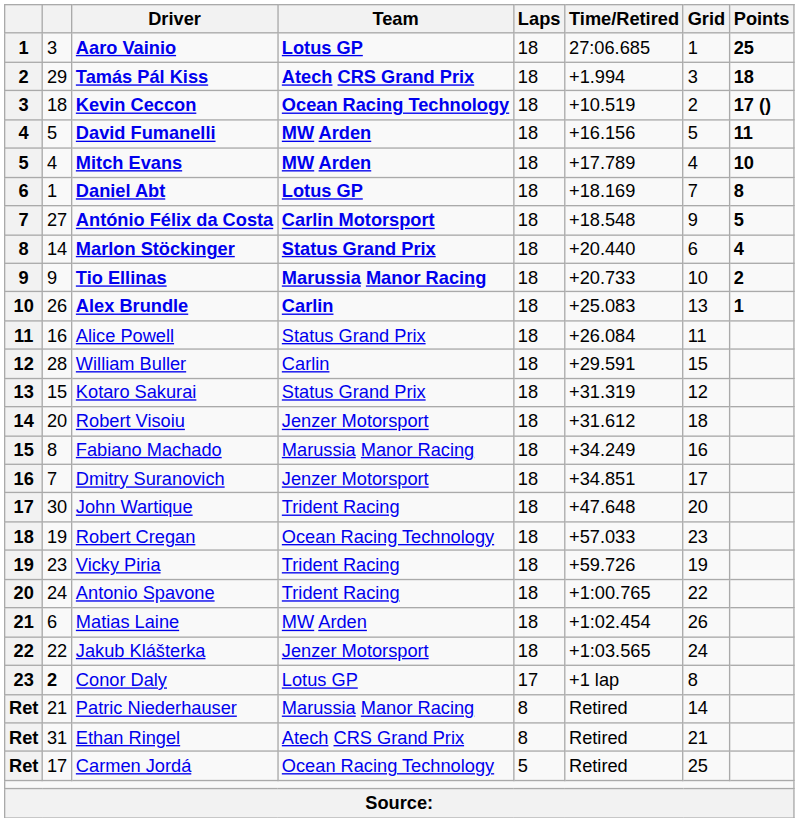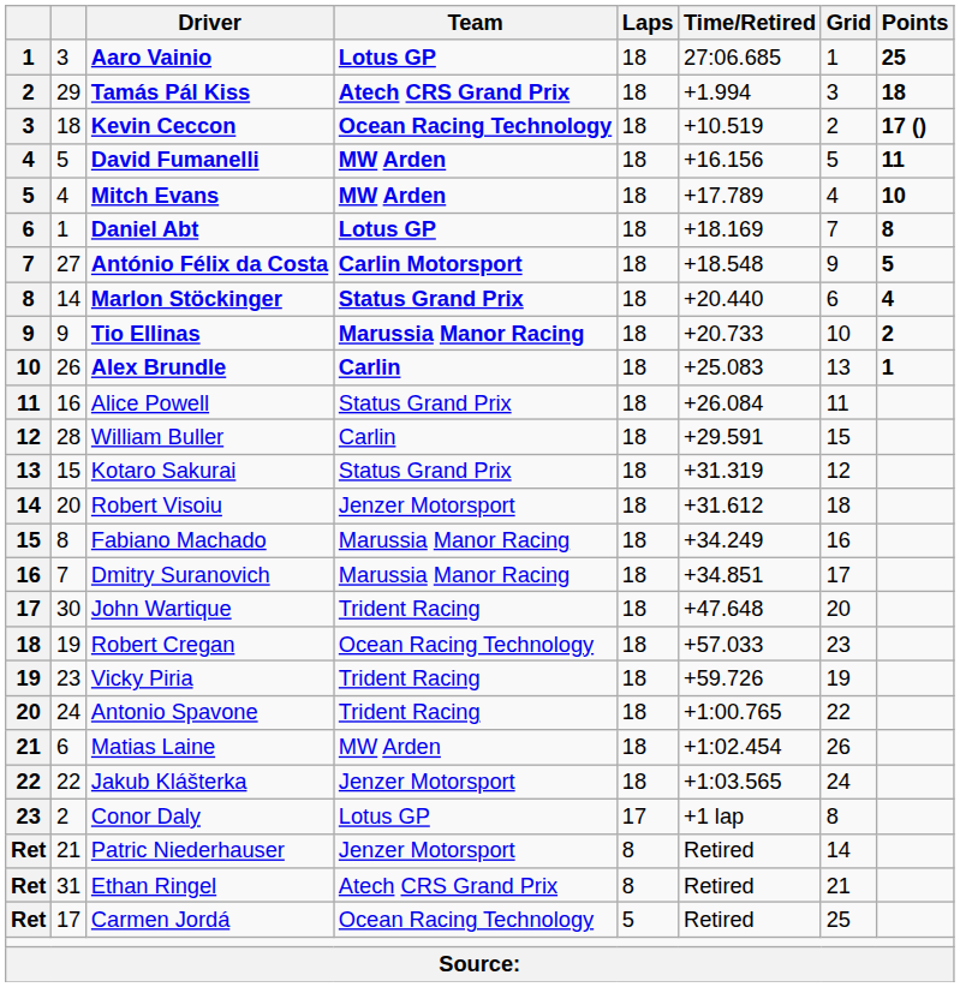Dmitry Suranovich | Team: Jenzer Motorsport -> Marussia Manor Racing
Conor Daly | column 2: bold -> normal
Patric Niederhauser | Team: Marussia Manor Racing -> Jenzer Motorsport
